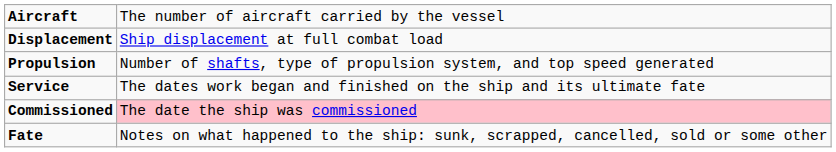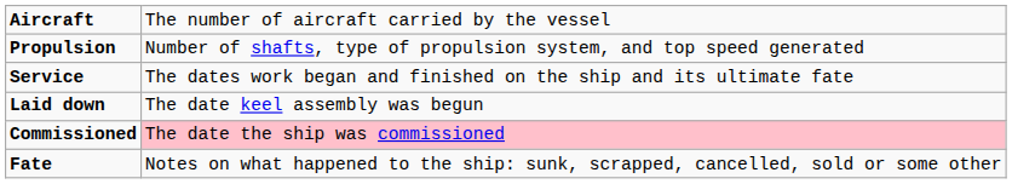- row: Displacement | Ship displacement at full combat load
+ row: Laid down | The date keel assembly was begun
